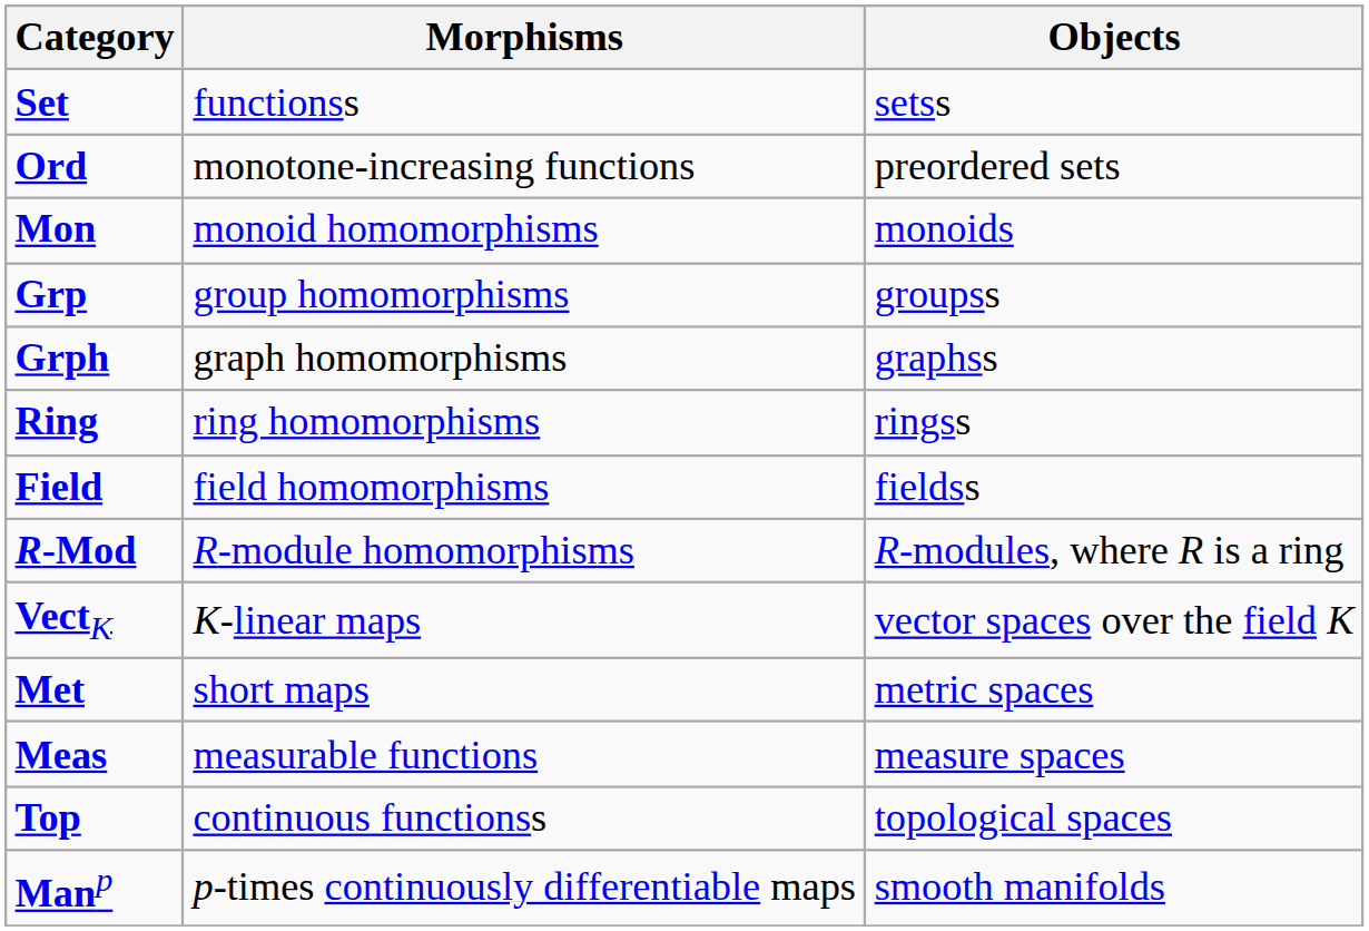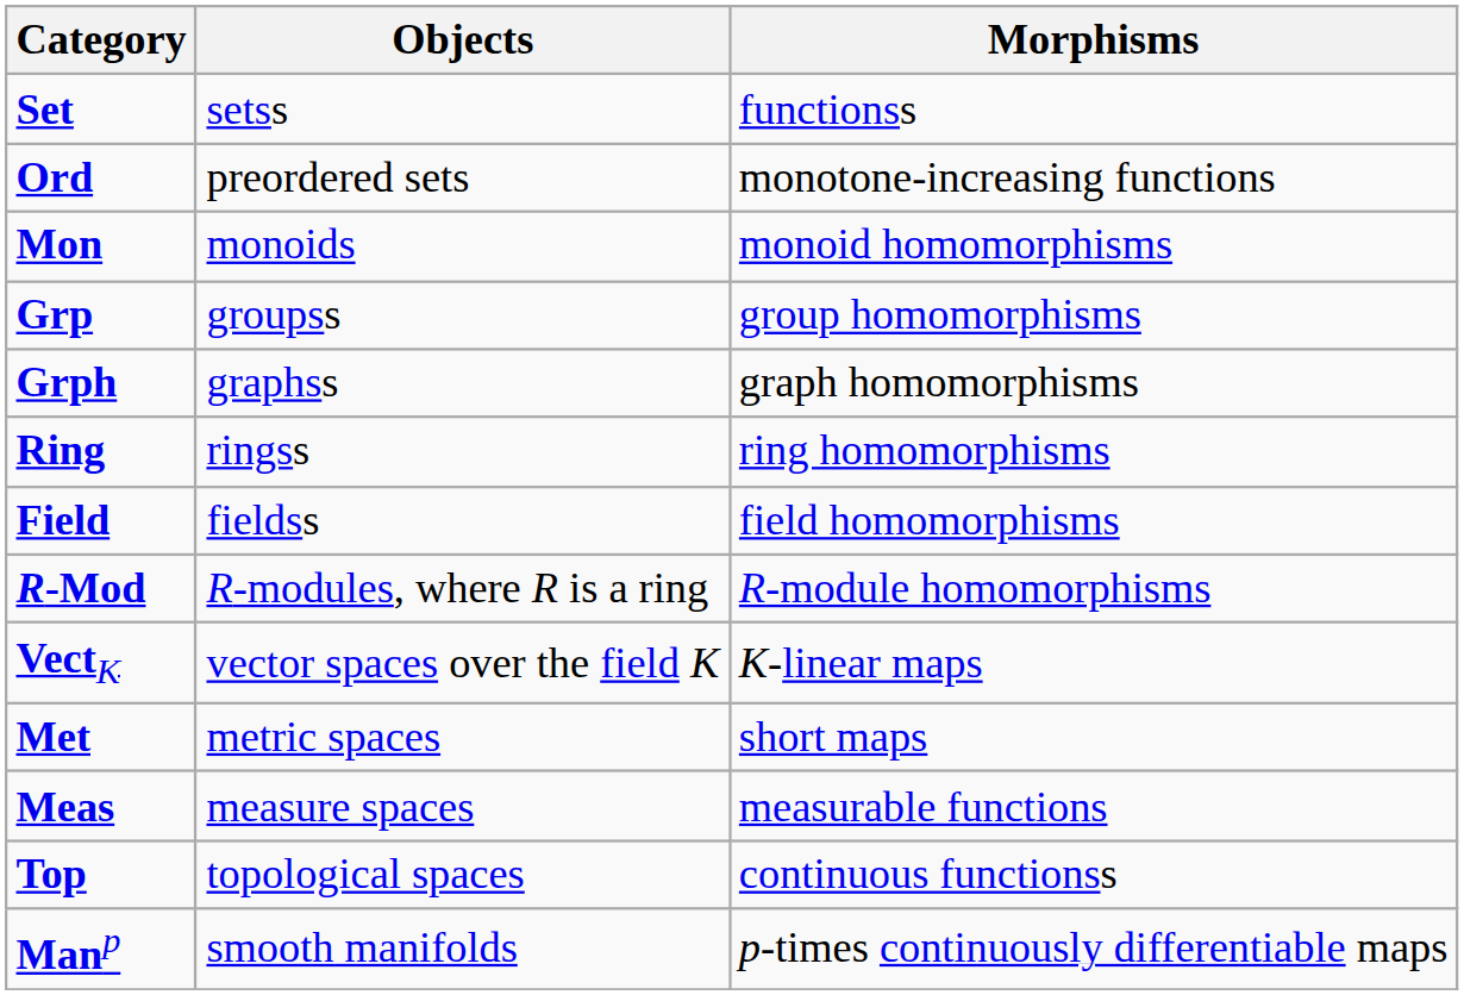columns swapped: Objects <-> Morphisms
